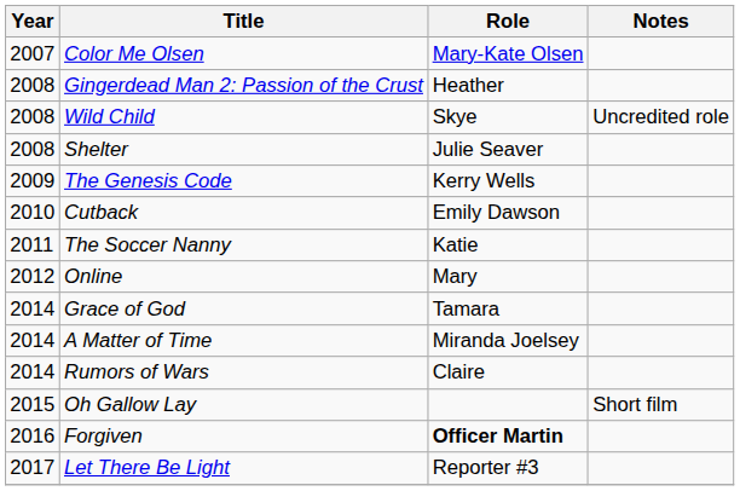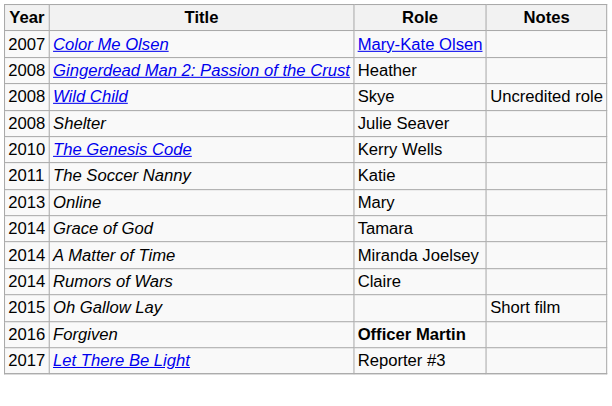The Genesis Code | Year: 2009 -> 2010
- row: 2010 | Cutback | Emily Dawson
Online | Year: 2012 -> 2013
